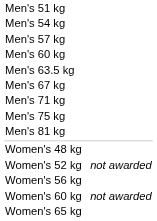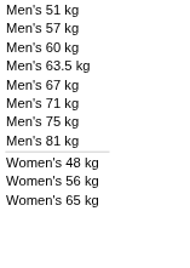- row: Men's 54 kg
- row: Women's 52 kg | not awarded
- row: Women's 60 kg | not awarded
